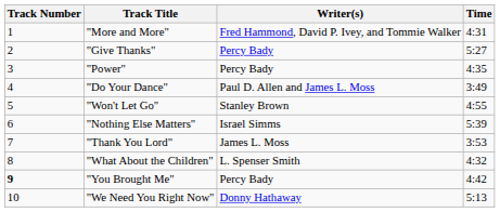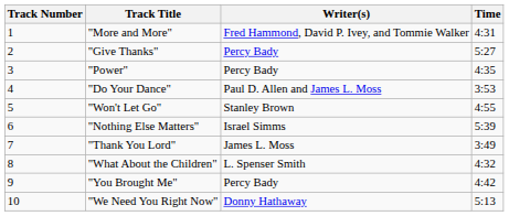"Do Your Dance" | Time: 3:49 -> 3:53
"Thank You Lord" | Time: 3:53 -> 3:49
"You Brought Me" | Track Number: bold -> normal
